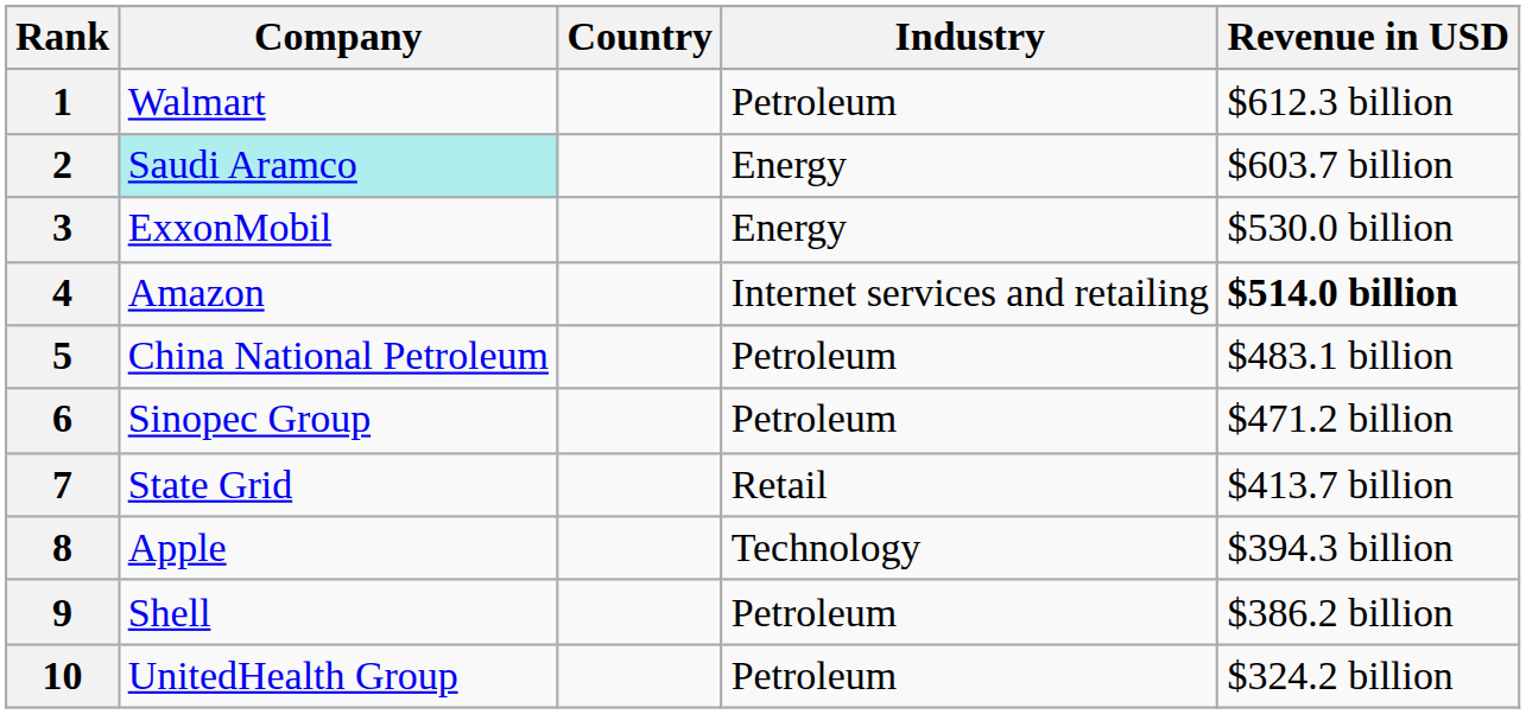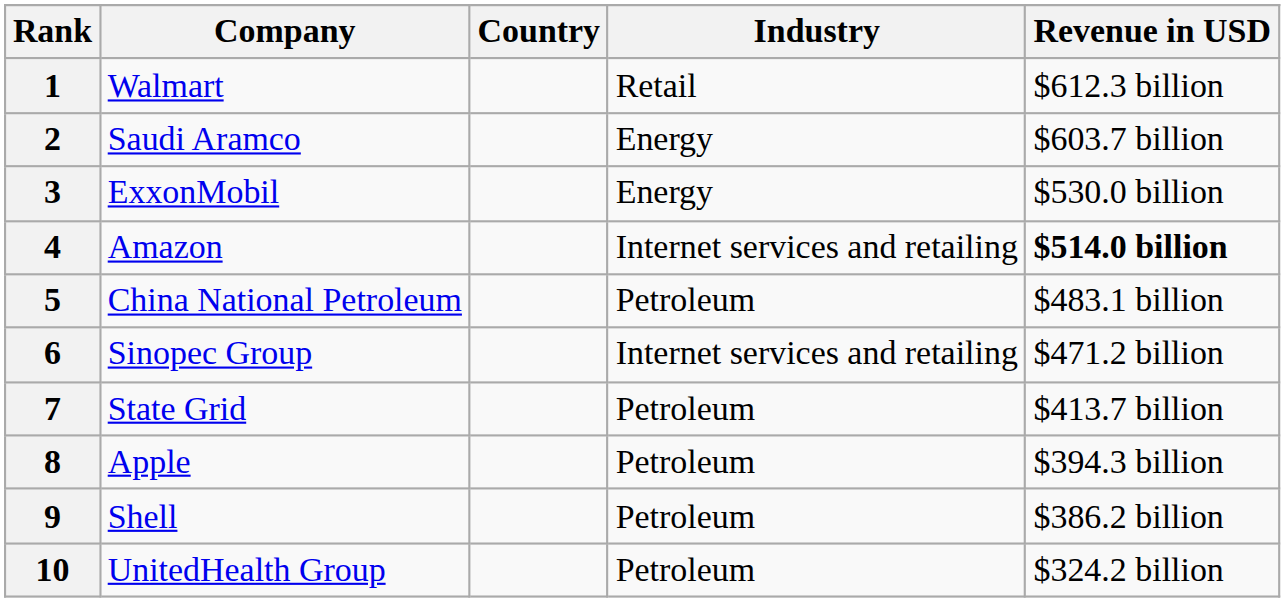1 | Industry: Petroleum -> Retail
2 | Company: paleturquoise background -> no background
6 | Industry: Petroleum -> Internet services and retailing
7 | Industry: Retail -> Petroleum
8 | Industry: Technology -> Petroleum
